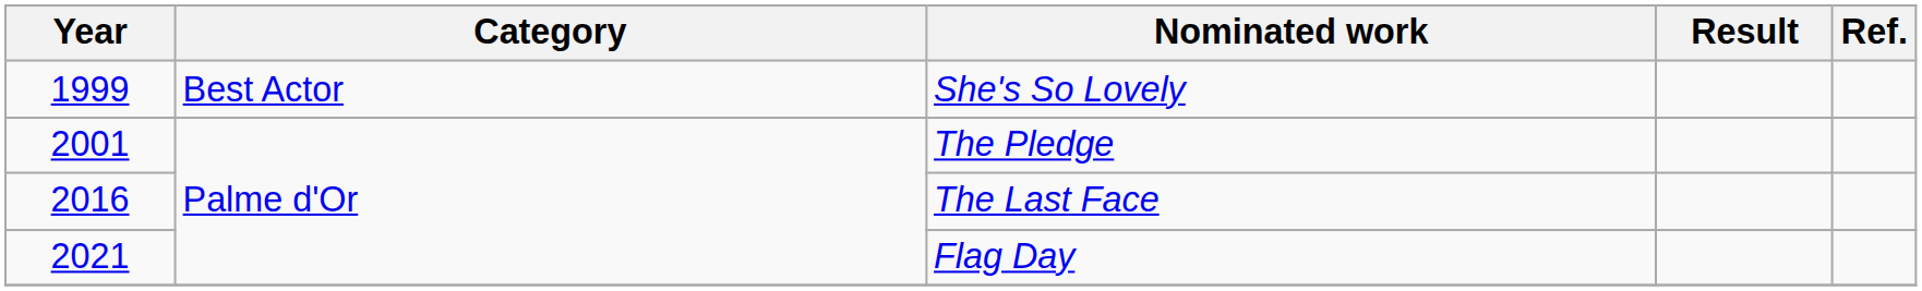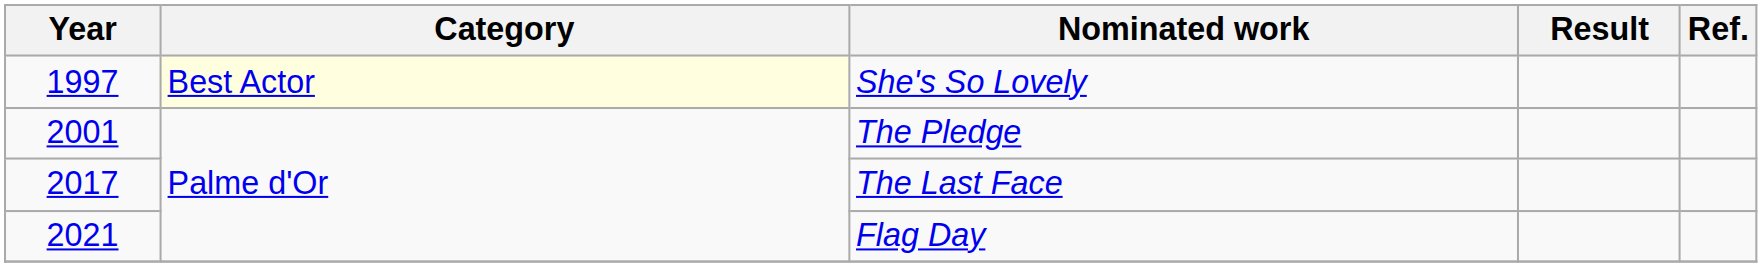She's So Lovely | Year: 1999 -> 1997
She's So Lovely | Category: no background -> lightyellow background
The Last Face | Year: 2016 -> 2017
